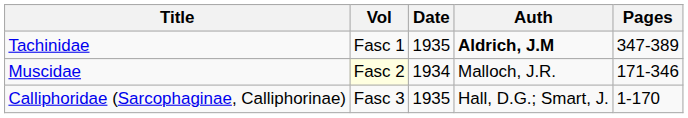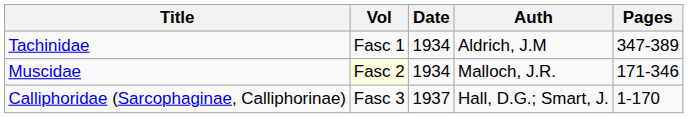Tachinidae | Date: 1935 -> 1934
Tachinidae | Auth: bold -> normal
Calliphoridae (Sarcophaginae, Calliphorinae) | Date: 1935 -> 1937
